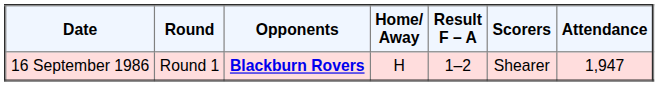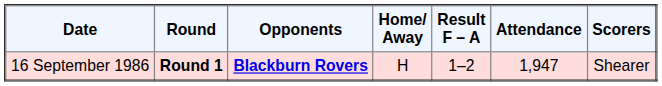columns swapped: Scorers <-> Attendance
16 September 1986 | Round: normal -> bold
